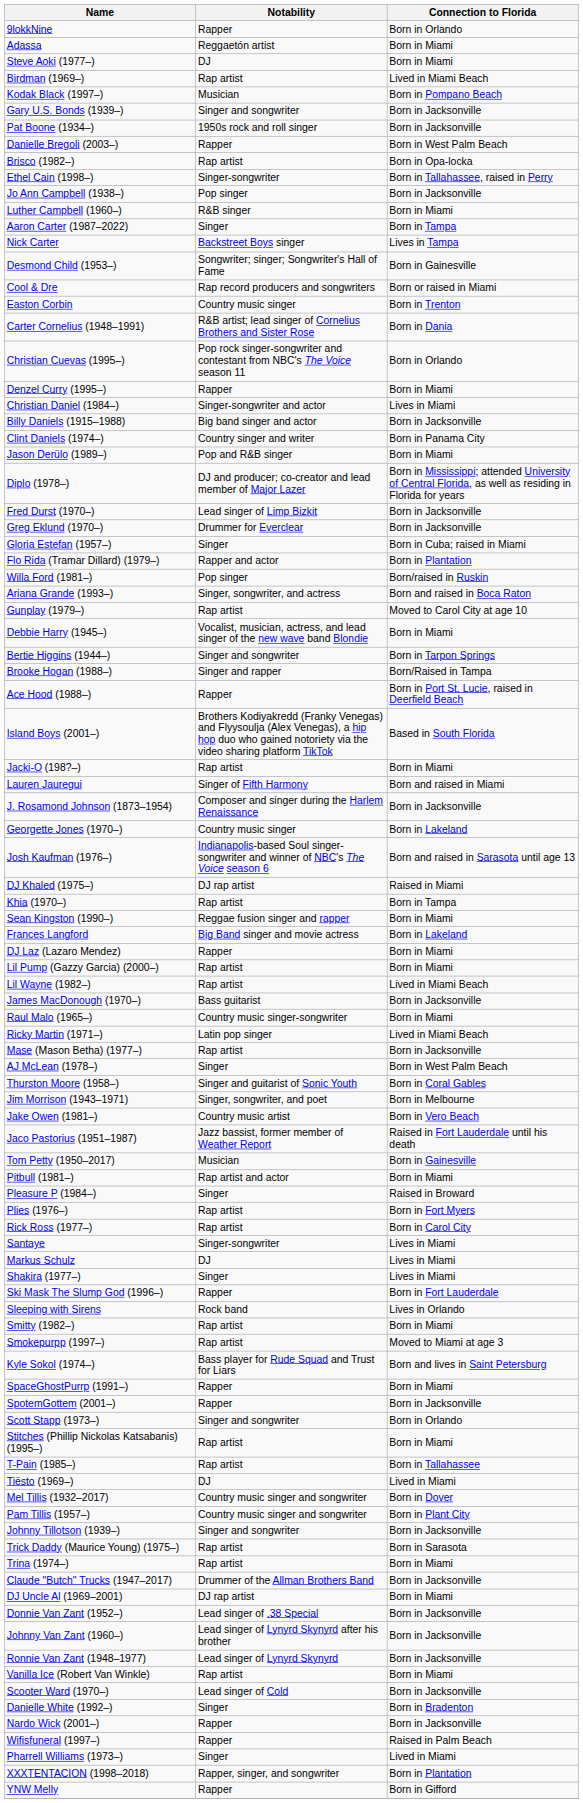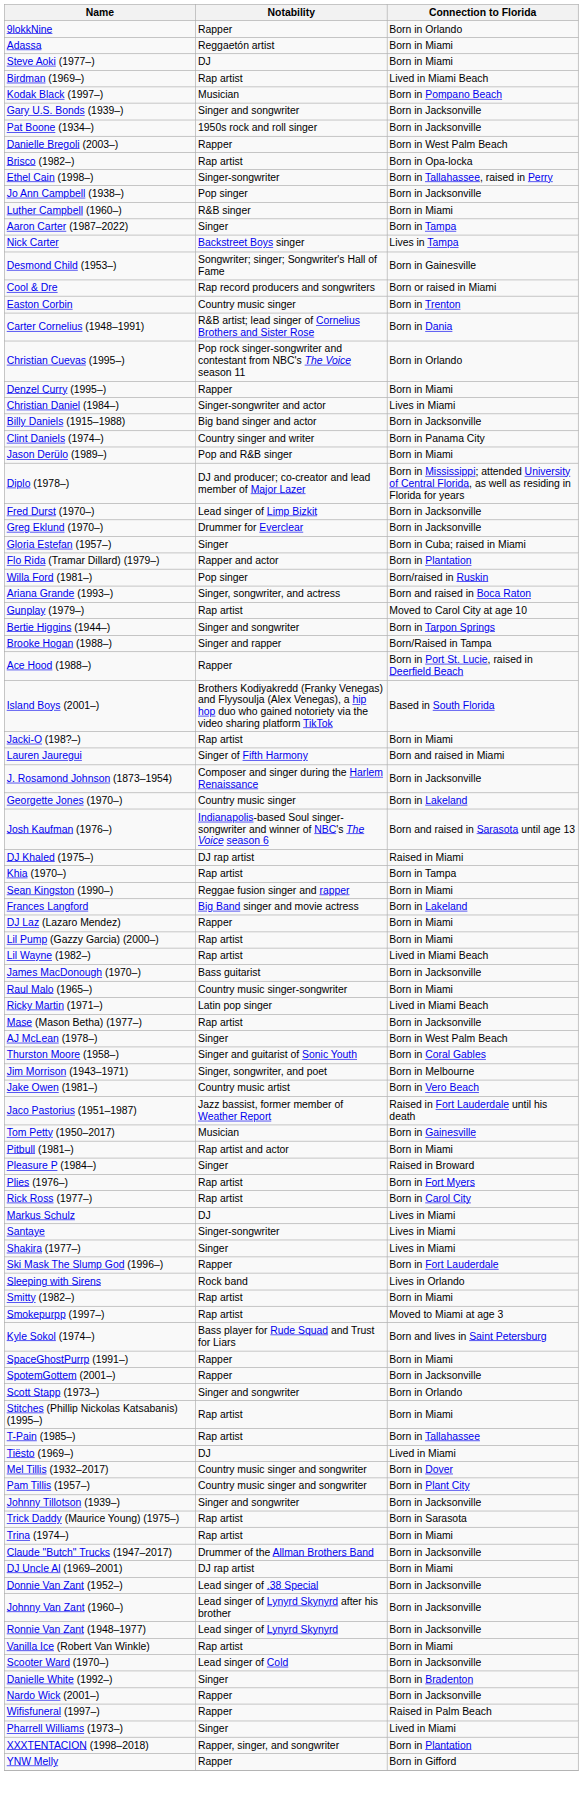- row: Debbie Harry (1945–) | Vocalist, musician, actress, and lead singer of the new wave band Blondie | Born in Miami
rows swapped: Santaye <-> Markus Schulz
